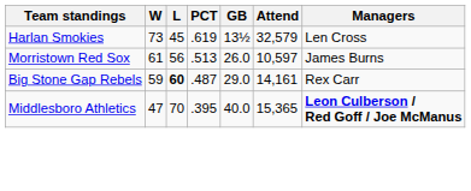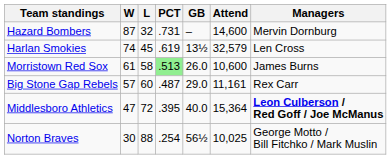+ row: Hazard Bombers | 87 | 32 | .731 | – | 14,600 | Mervin Dornburg
Harlan Smokies | W: 73 -> 74
Morristown Red Sox | L: 56 -> 58
Morristown Red Sox | PCT: no background -> lightgreen background
Morristown Red Sox | Attend: 10,597 -> 10,600
Big Stone Gap Rebels | W: 59 -> 57
Big Stone Gap Rebels | L: bold -> normal
Big Stone Gap Rebels | Attend: 14,161 -> 11,161
Middlesboro Athletics | L: 70 -> 72
Middlesboro Athletics | Attend: 15,365 -> 15,364
+ row: Norton Braves | 30 | 88 | .254 | 56½ | 10,025 | George Motto / Bill Fitchko / Mark Muslin
